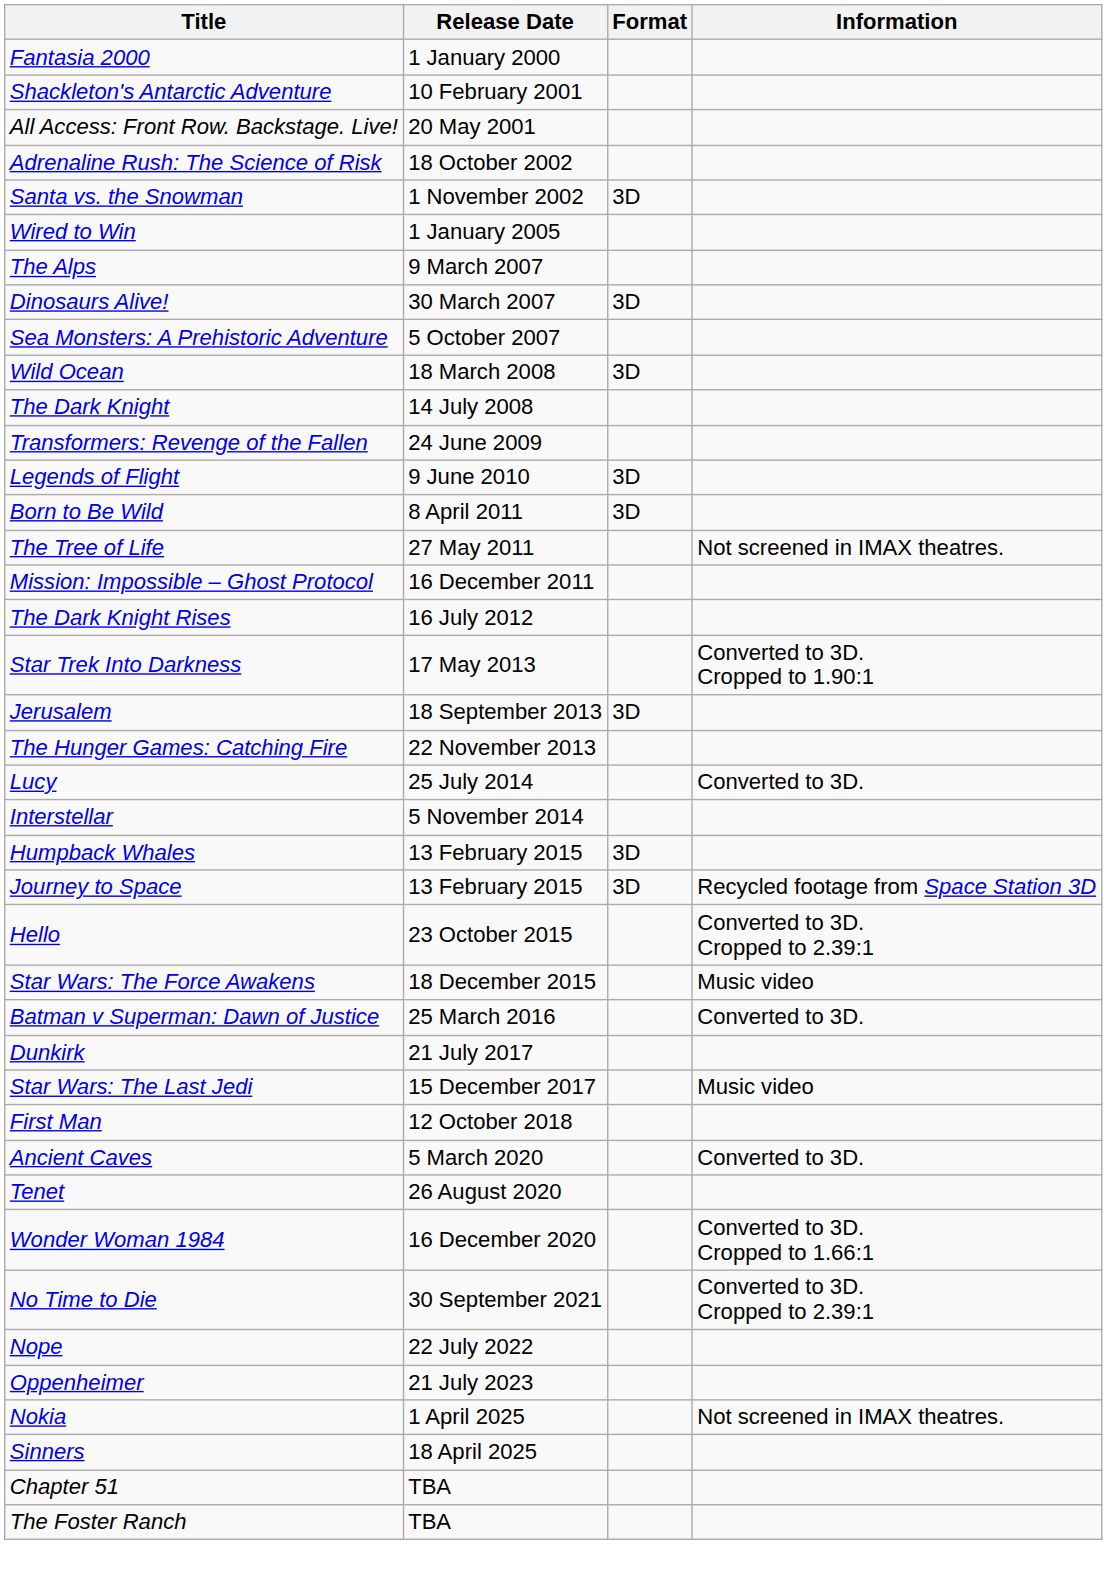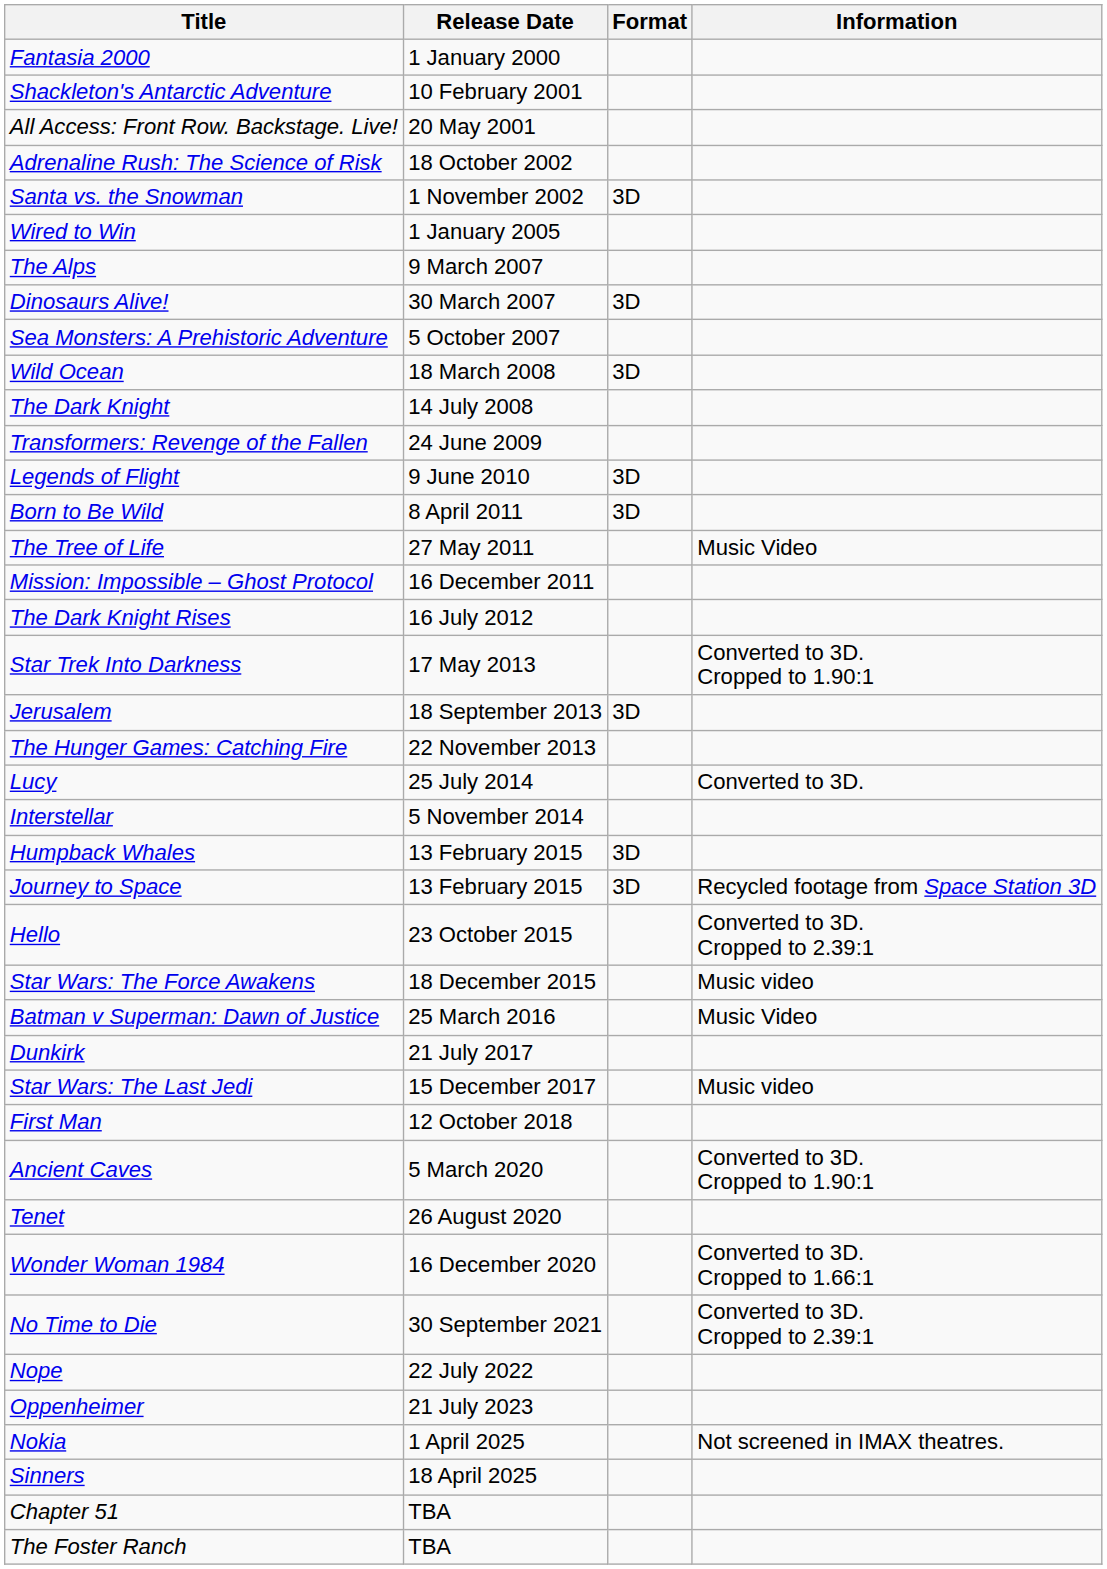The Tree of Life | Information: Not screened in IMAX theatres. -> Music Video
Batman v Superman: Dawn of Justice | Information: Converted to 3D. -> Music Video
Ancient Caves | Information: Converted to 3D. -> Converted to 3D. Cropped to 1.90:1
